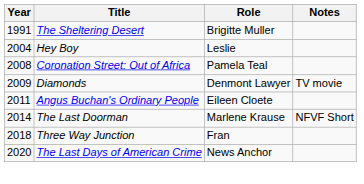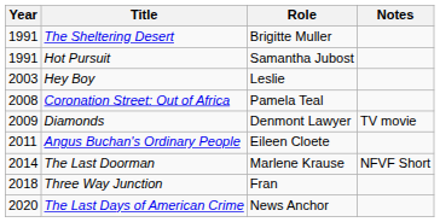+ row: 1991 | Hot Pursuit | Samantha Jubost
Hey Boy | Year: 2004 -> 2003
